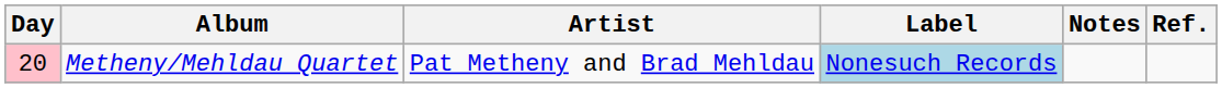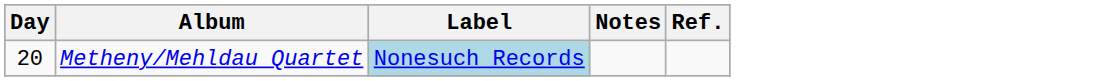- column: Artist | Pat Metheny and Brad Mehldau
Metheny/Mehldau Quartet | Day: pink background -> no background
